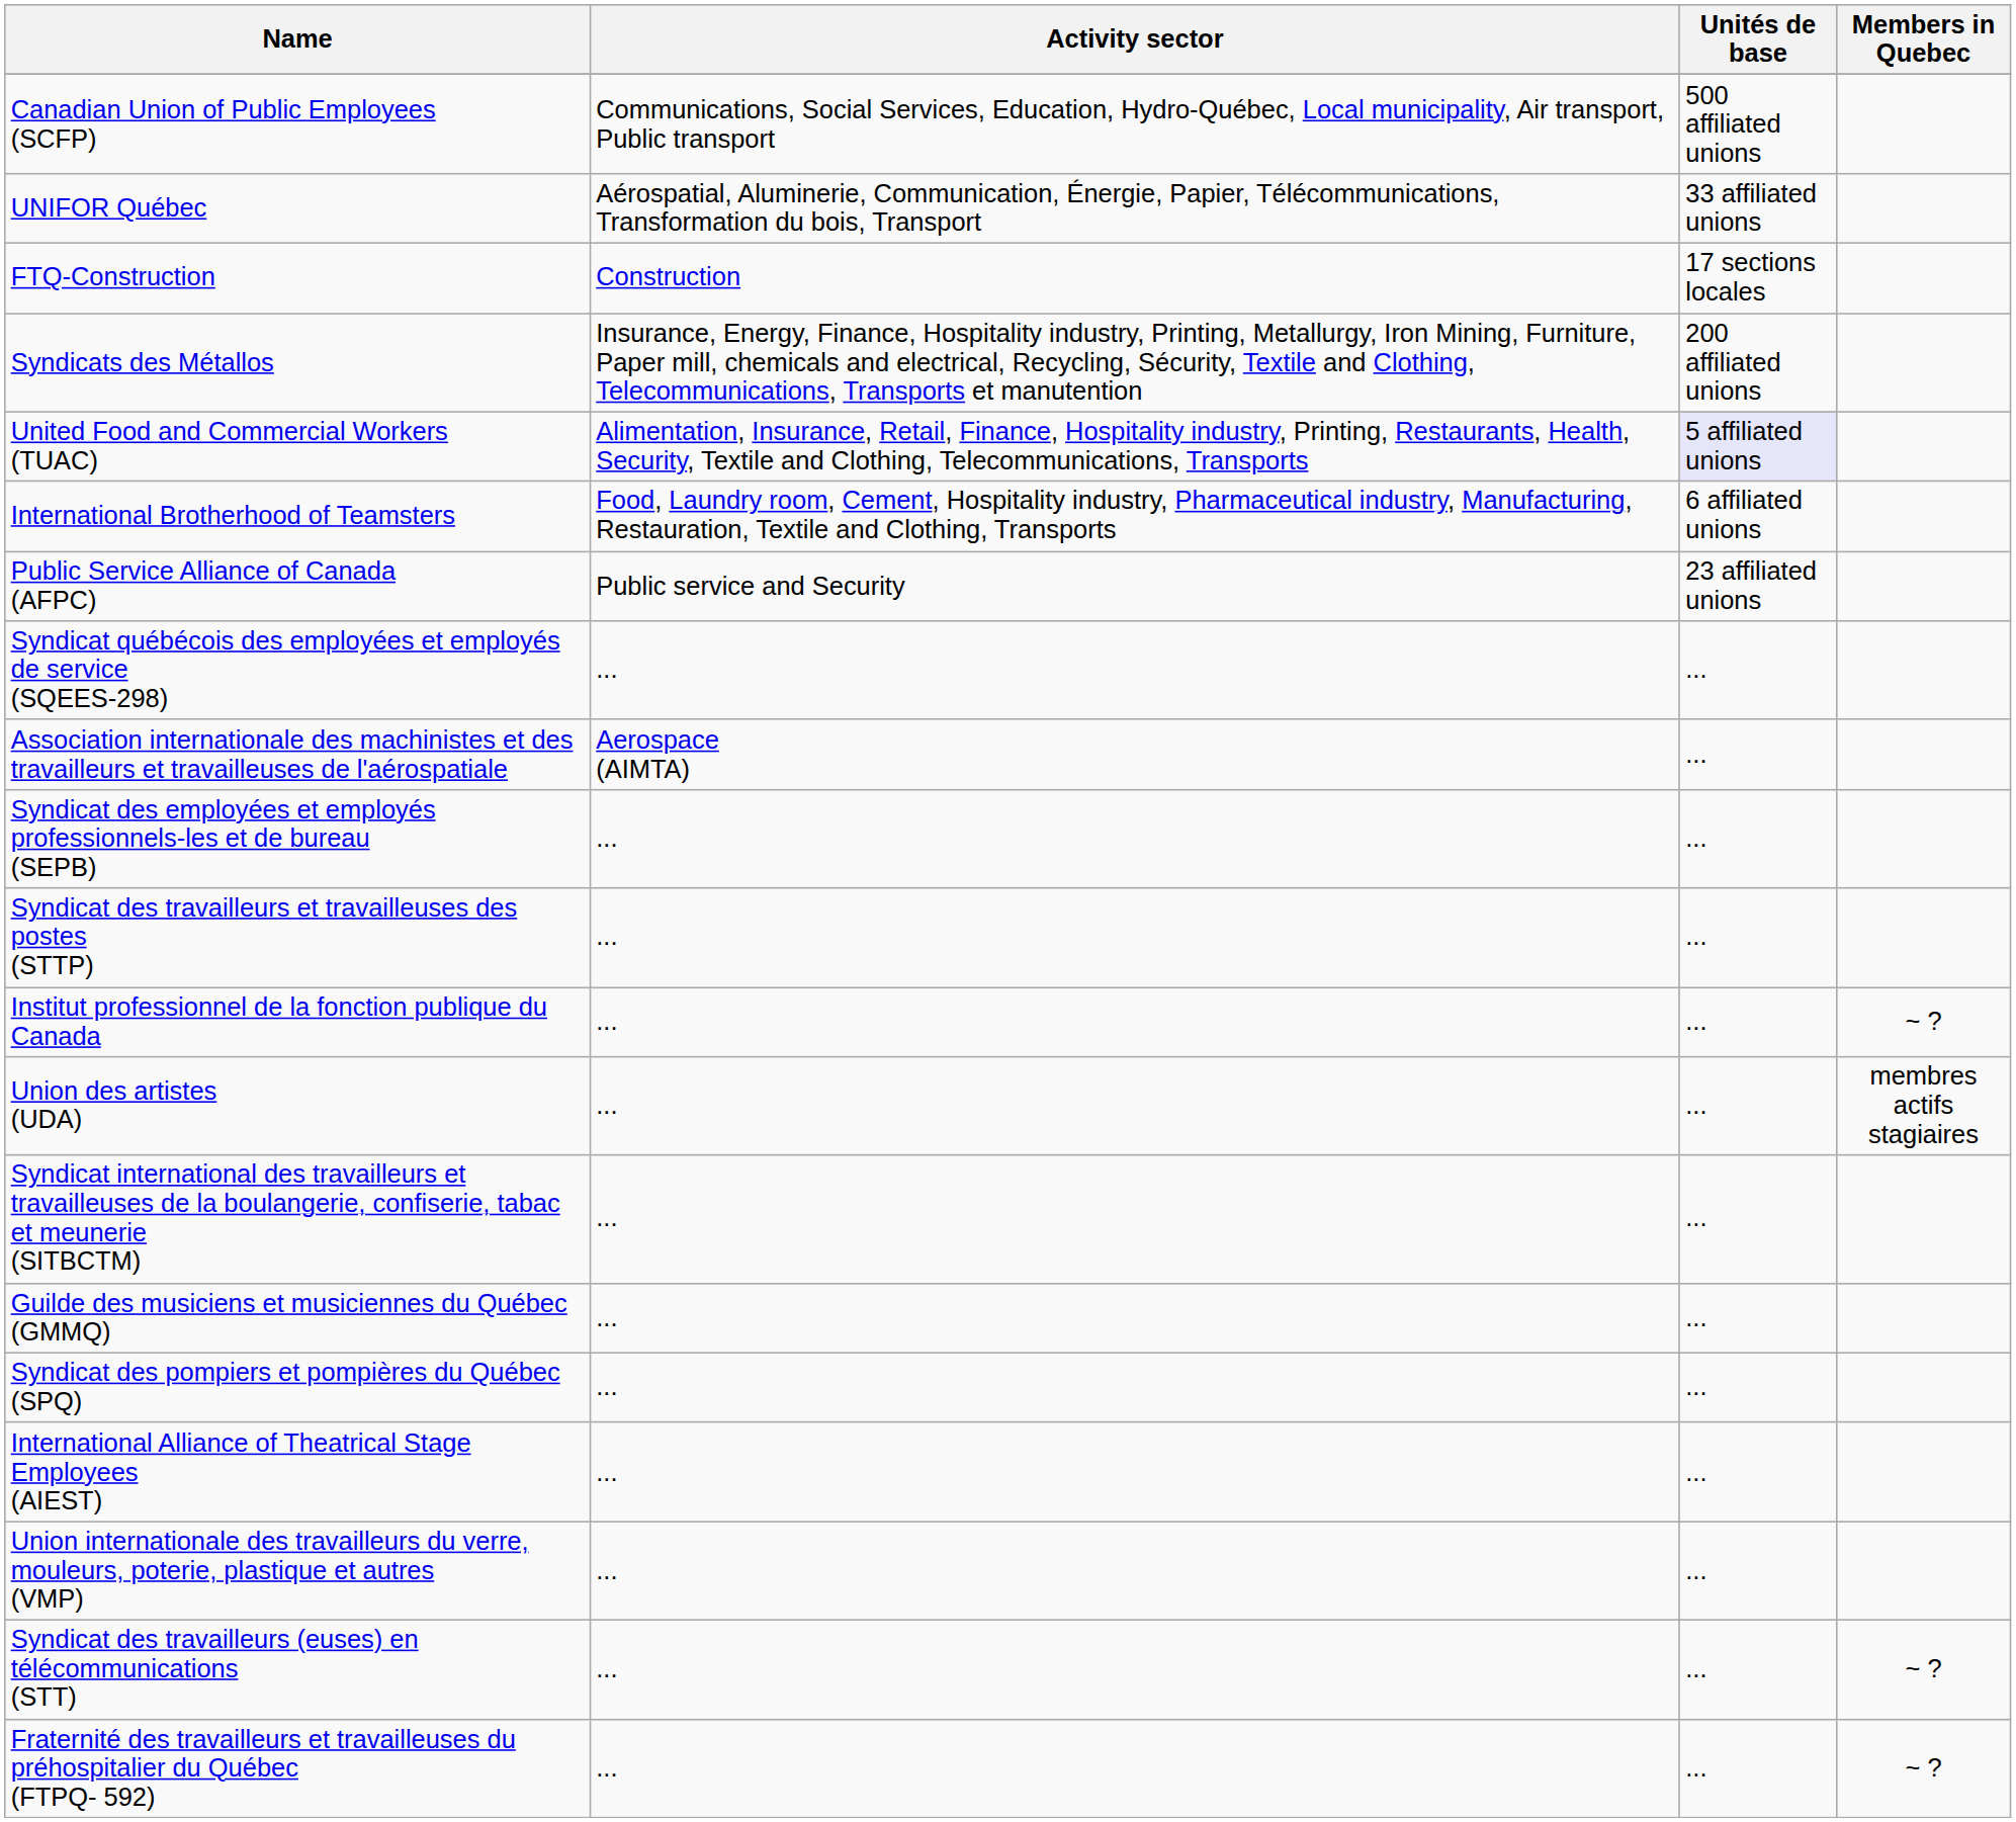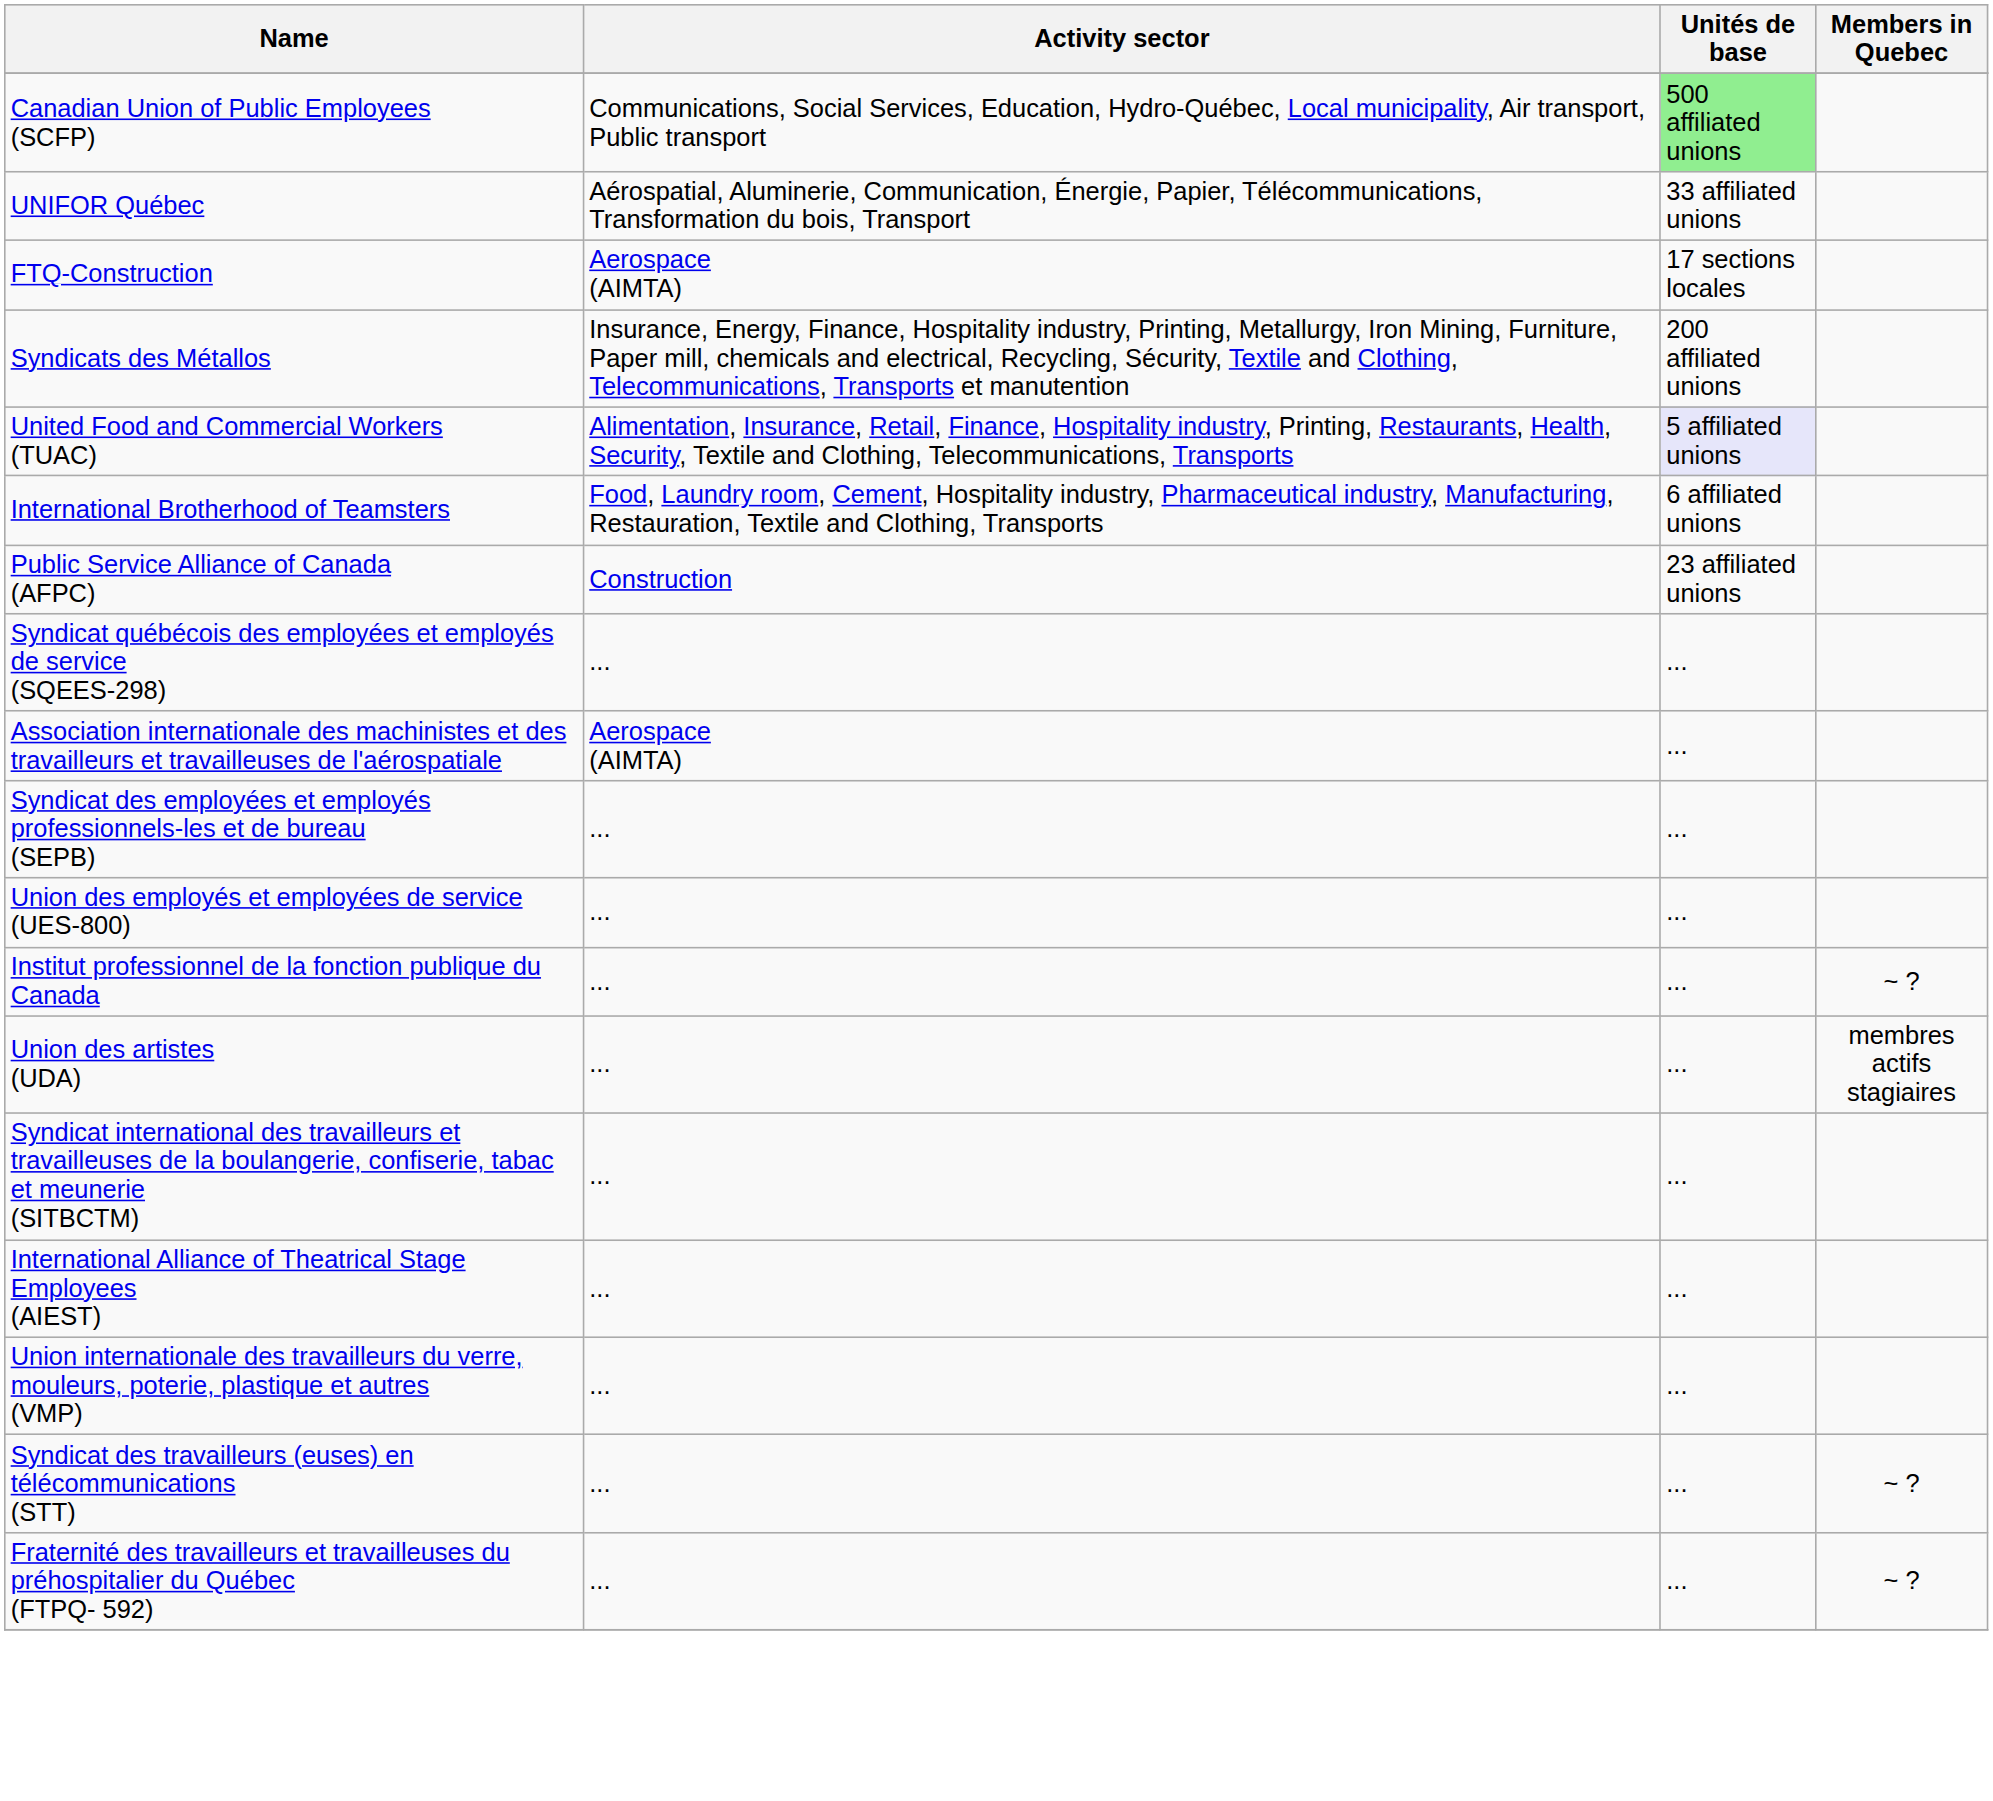Canadian Union of Public Employees (SCFP) | Unités de base: no background -> lightgreen background
FTQ-Construction | Activity sector: Construction -> Aerospace (AIMTA)
Public Service Alliance of Canada (AFPC) | Activity sector: Public service and Security -> Construction
- row: Syndicat des travailleurs et travailleuses des postes (STTP) | ... | ...
+ row: Union des employés et employées de service (UES-800) | ... | ...
- row: Guilde des musiciens et musiciennes du Québec (GMMQ) | ... | ...
- row: Syndicat des pompiers et pompières du Québec (SPQ) | ... | ...
